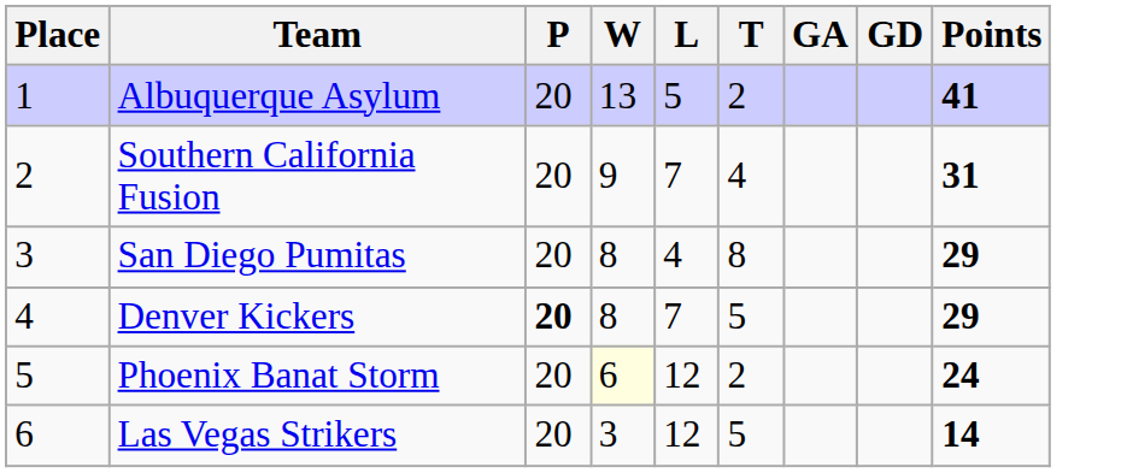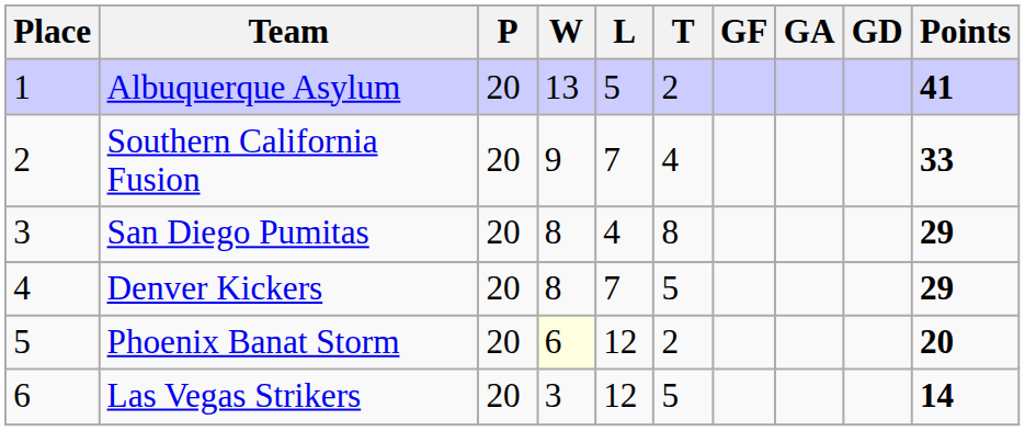+ column: GF
Southern California Fusion | Points: 31 -> 33
Denver Kickers | P: bold -> normal
Phoenix Banat Storm | Points: 24 -> 20
